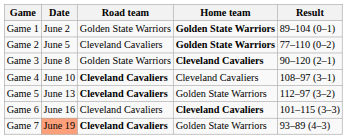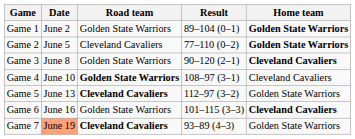columns swapped: Result <-> Home team
Game 4 | Road team: Cleveland Cavaliers -> Golden State Warriors
Game 6 | Road team: Cleveland Cavaliers -> Golden State Warriors
